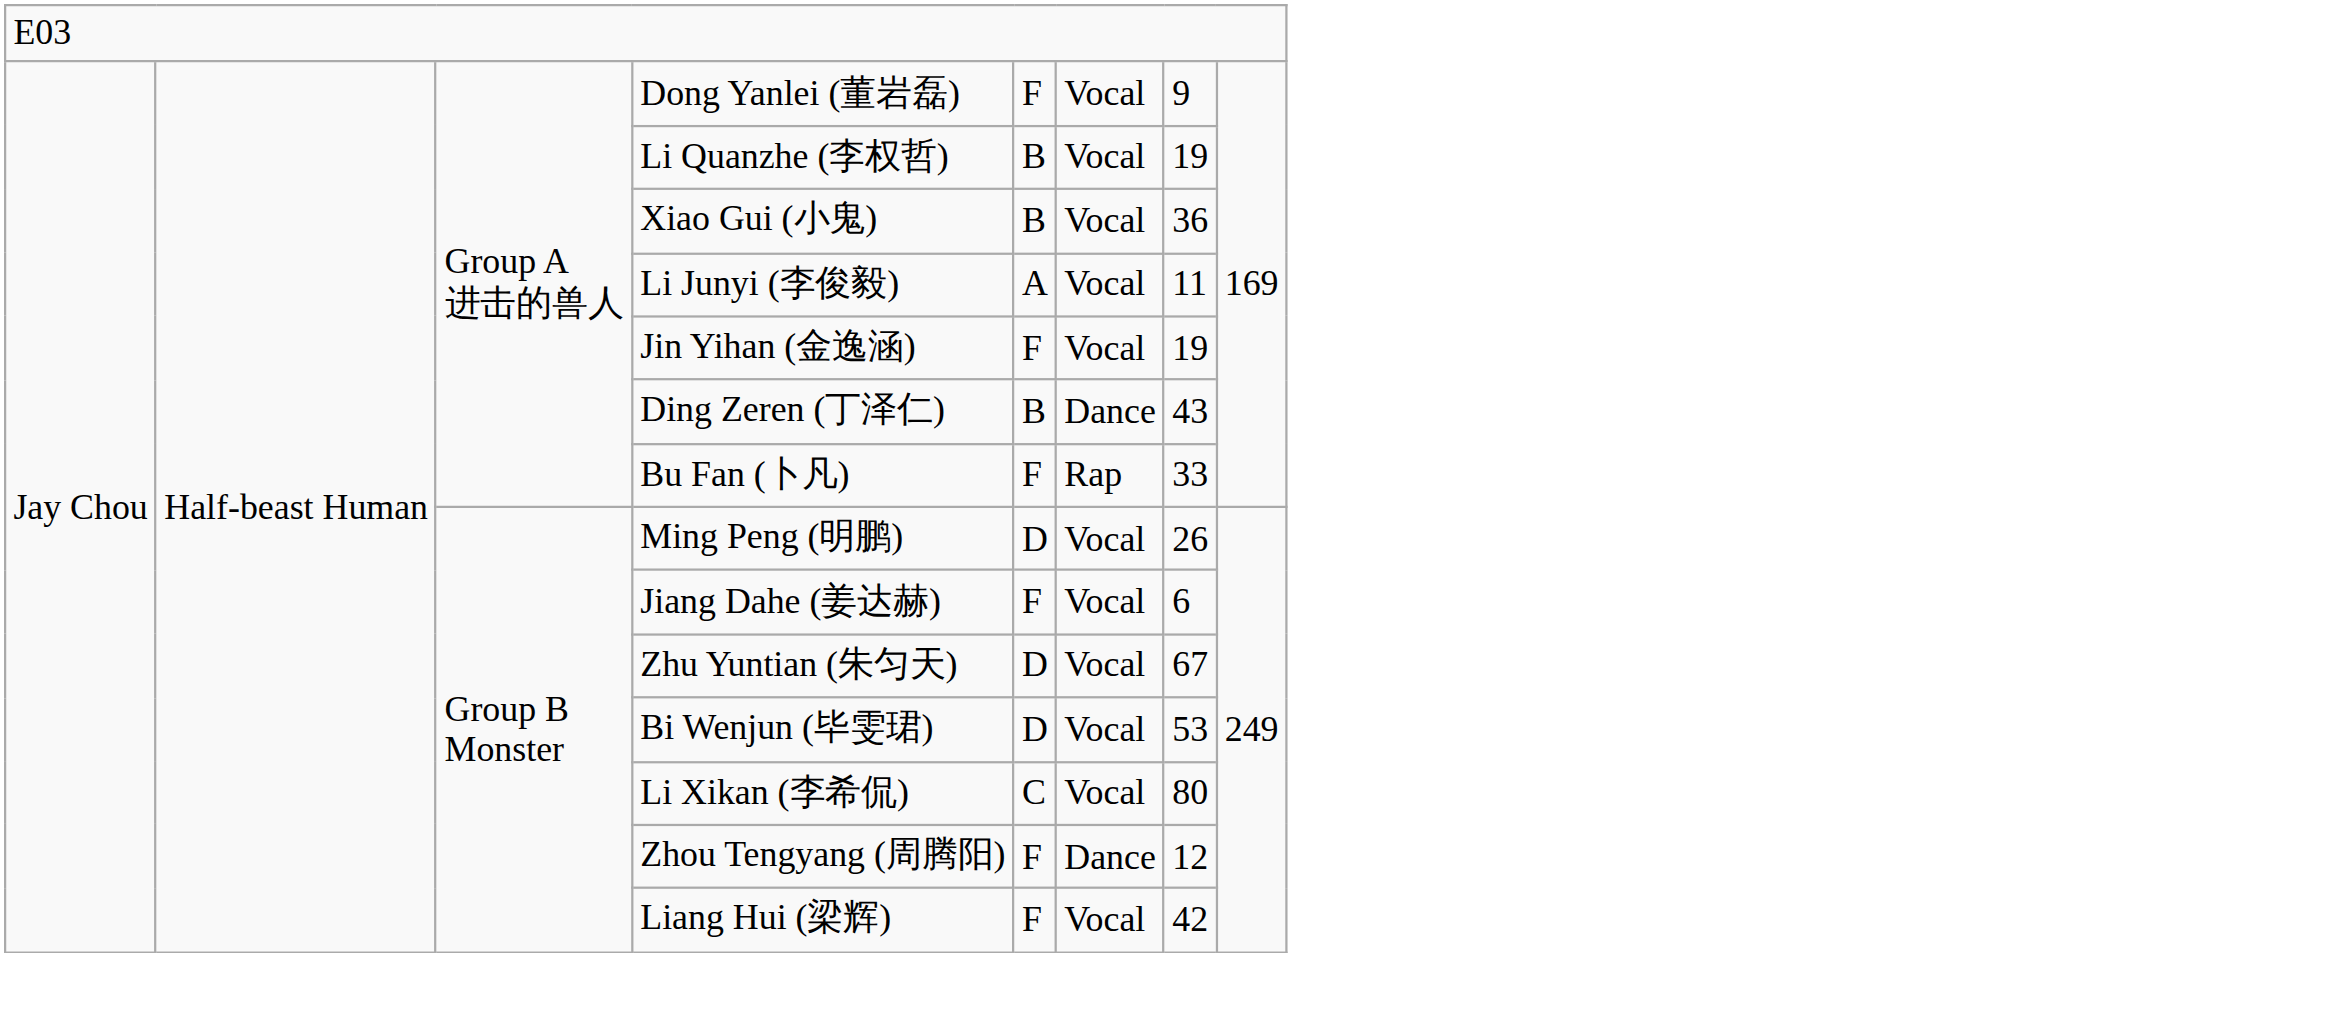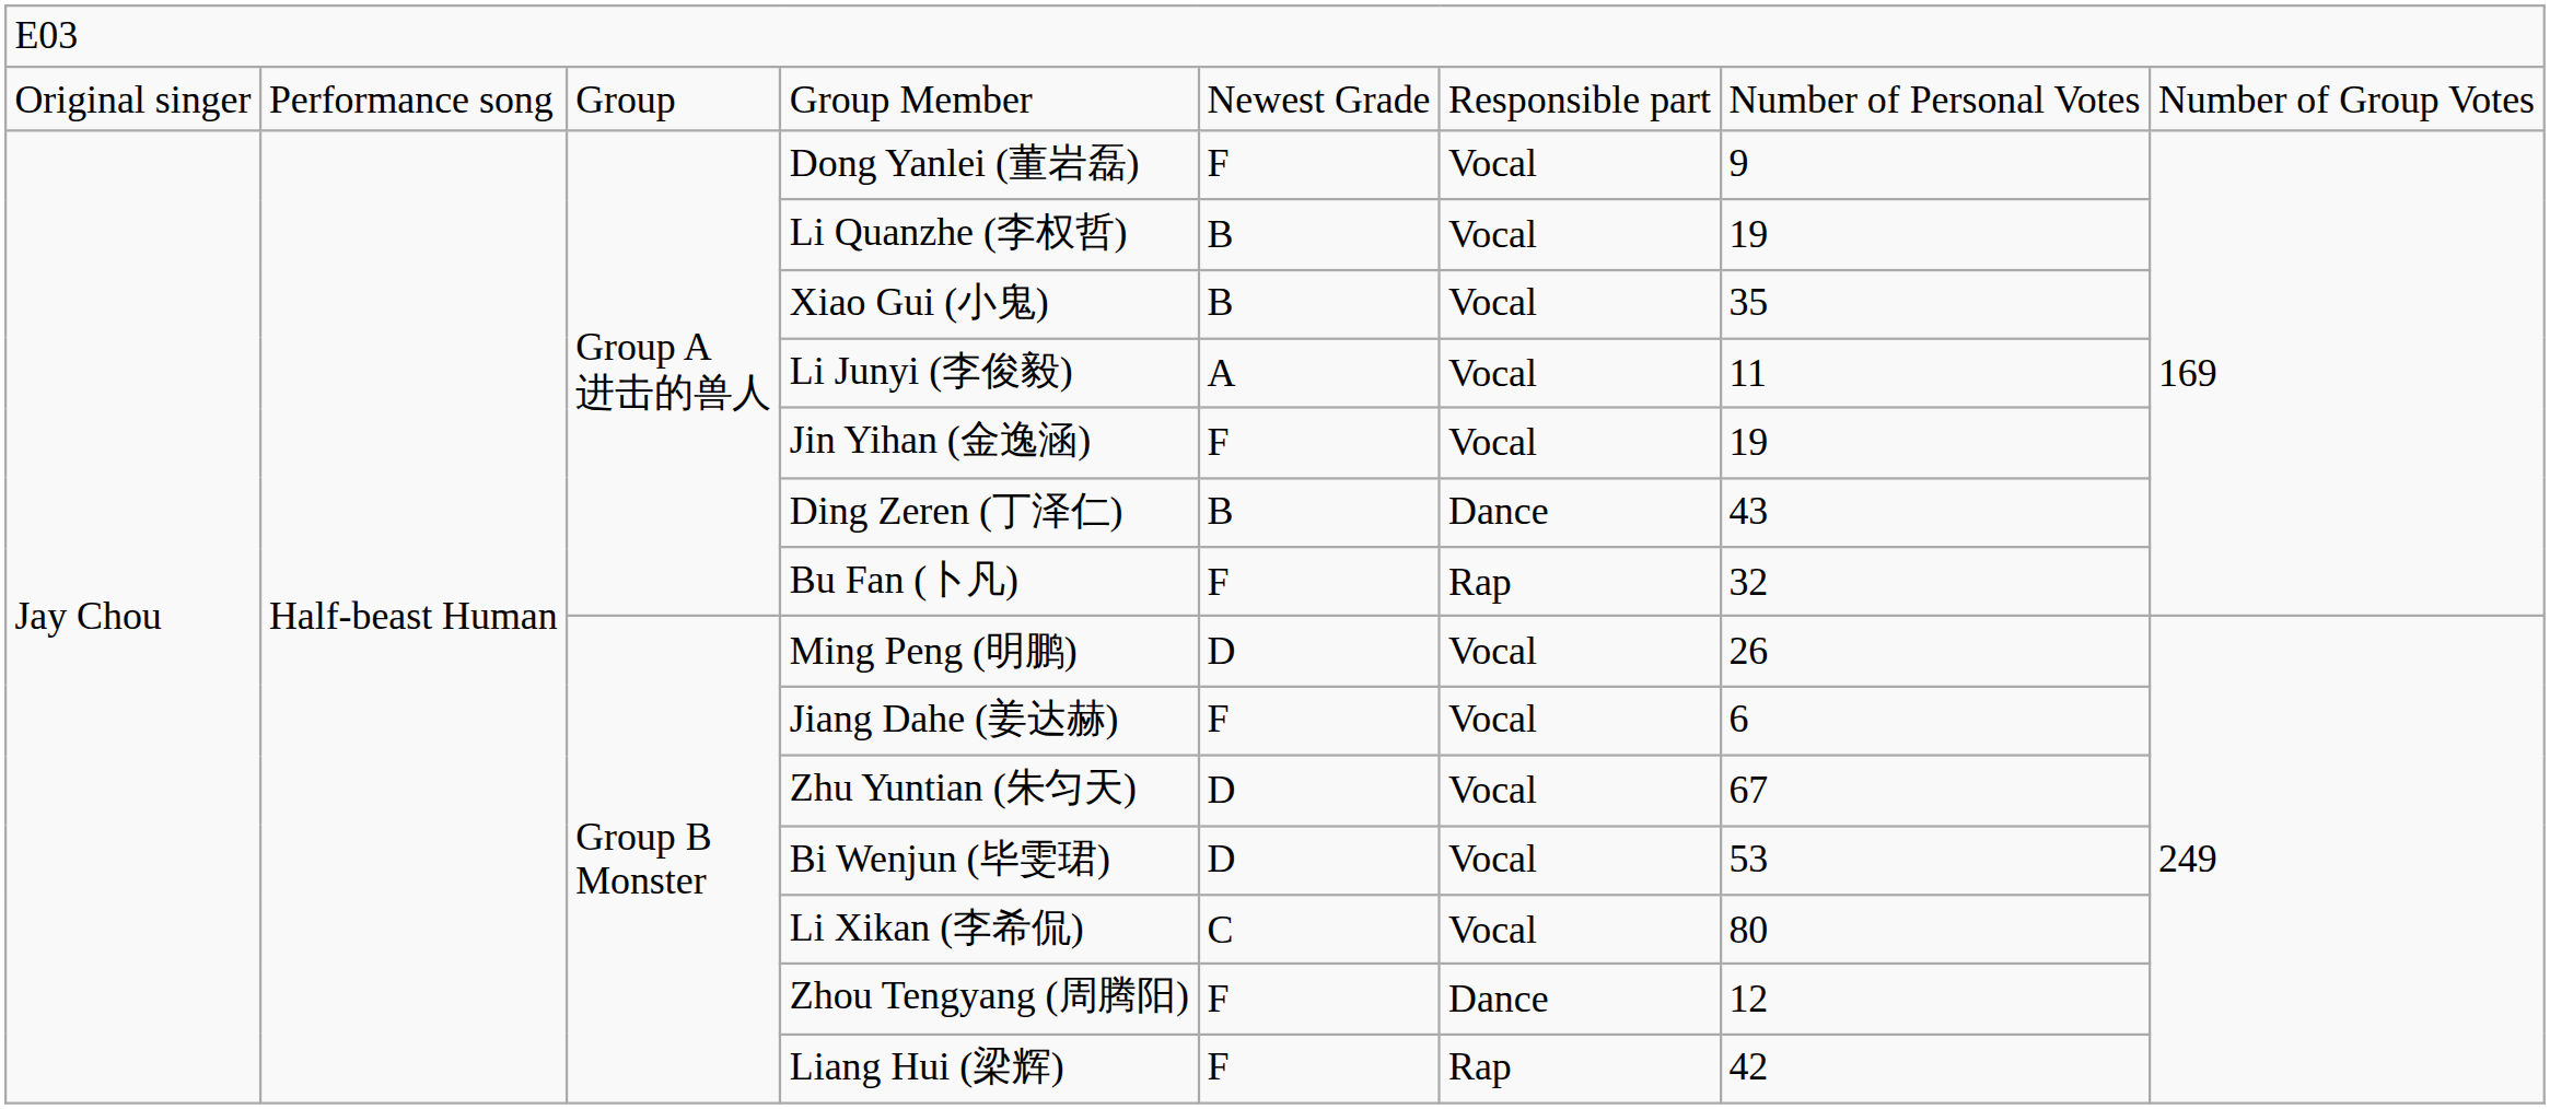+ row: Original singer | Performance song | Group | Group Member | Newest Grade | Responsible part | Number of Personal Votes | Number of Group Votes
Xiao Gui (小鬼) | column 7: 36 -> 35
Bu Fan (卜凡) | column 7: 33 -> 32
Liang Hui (梁辉) | column 6: Vocal -> Rap
